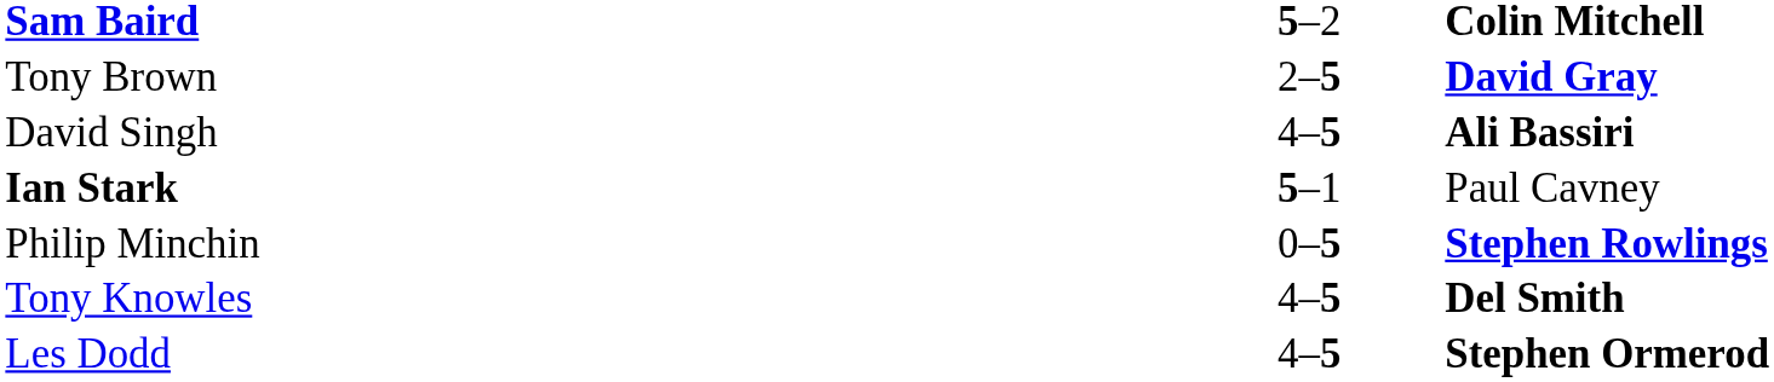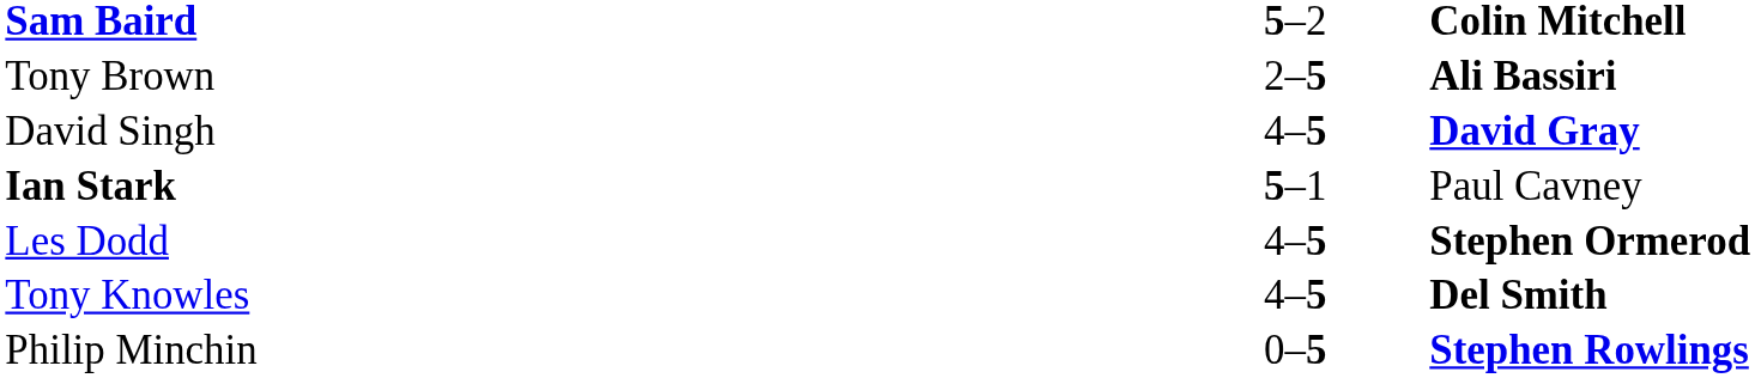Tony Brown | column 3: David Gray -> Ali Bassiri
David Singh | column 3: Ali Bassiri -> David Gray
rows swapped: Philip Minchin <-> Les Dodd
